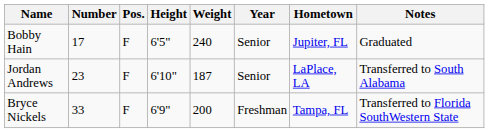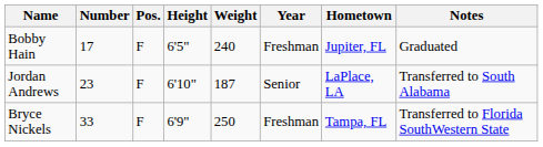Bobby Hain | Year: Senior -> Freshman
Bryce Nickels | Weight: 200 -> 250
